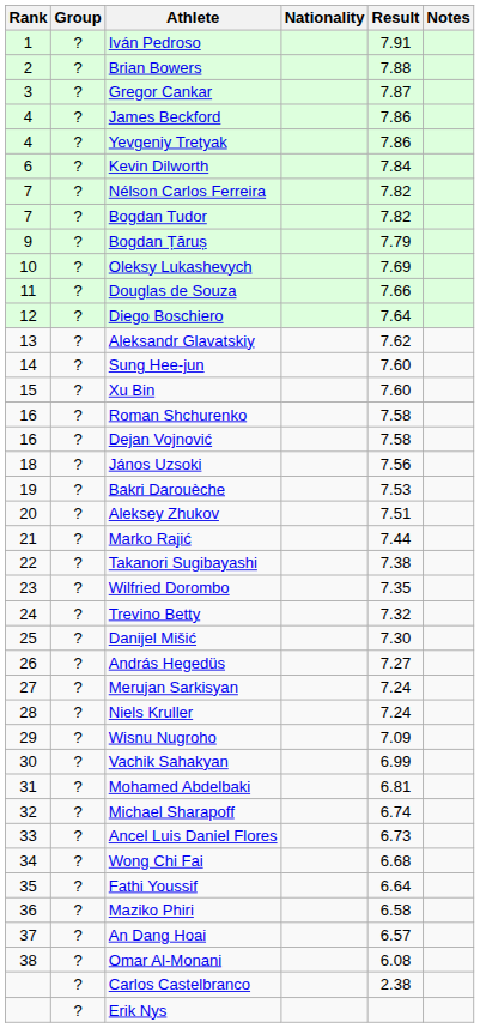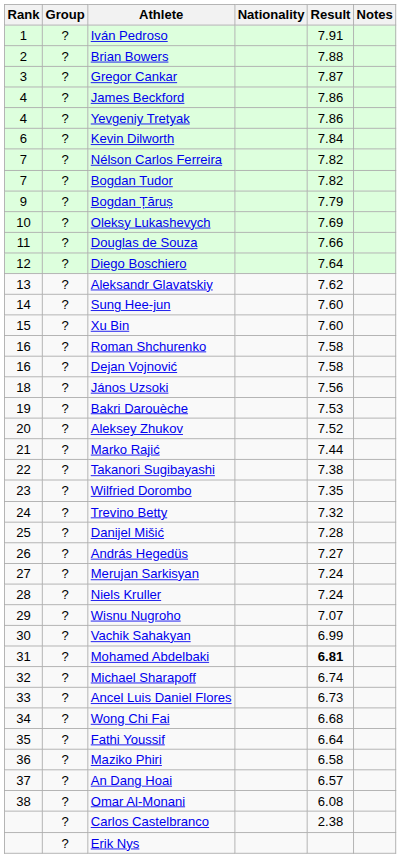Aleksey Zhukov | Result: 7.51 -> 7.52
Danijel Mišić | Result: 7.30 -> 7.28
Wisnu Nugroho | Result: 7.09 -> 7.07
Mohamed Abdelbaki | Result: normal -> bold
